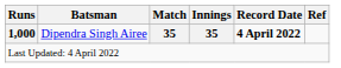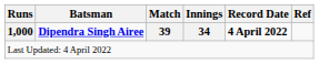1,000 | Batsman: normal -> bold
1,000 | Match: 35 -> 39
1,000 | Innings: 35 -> 34
